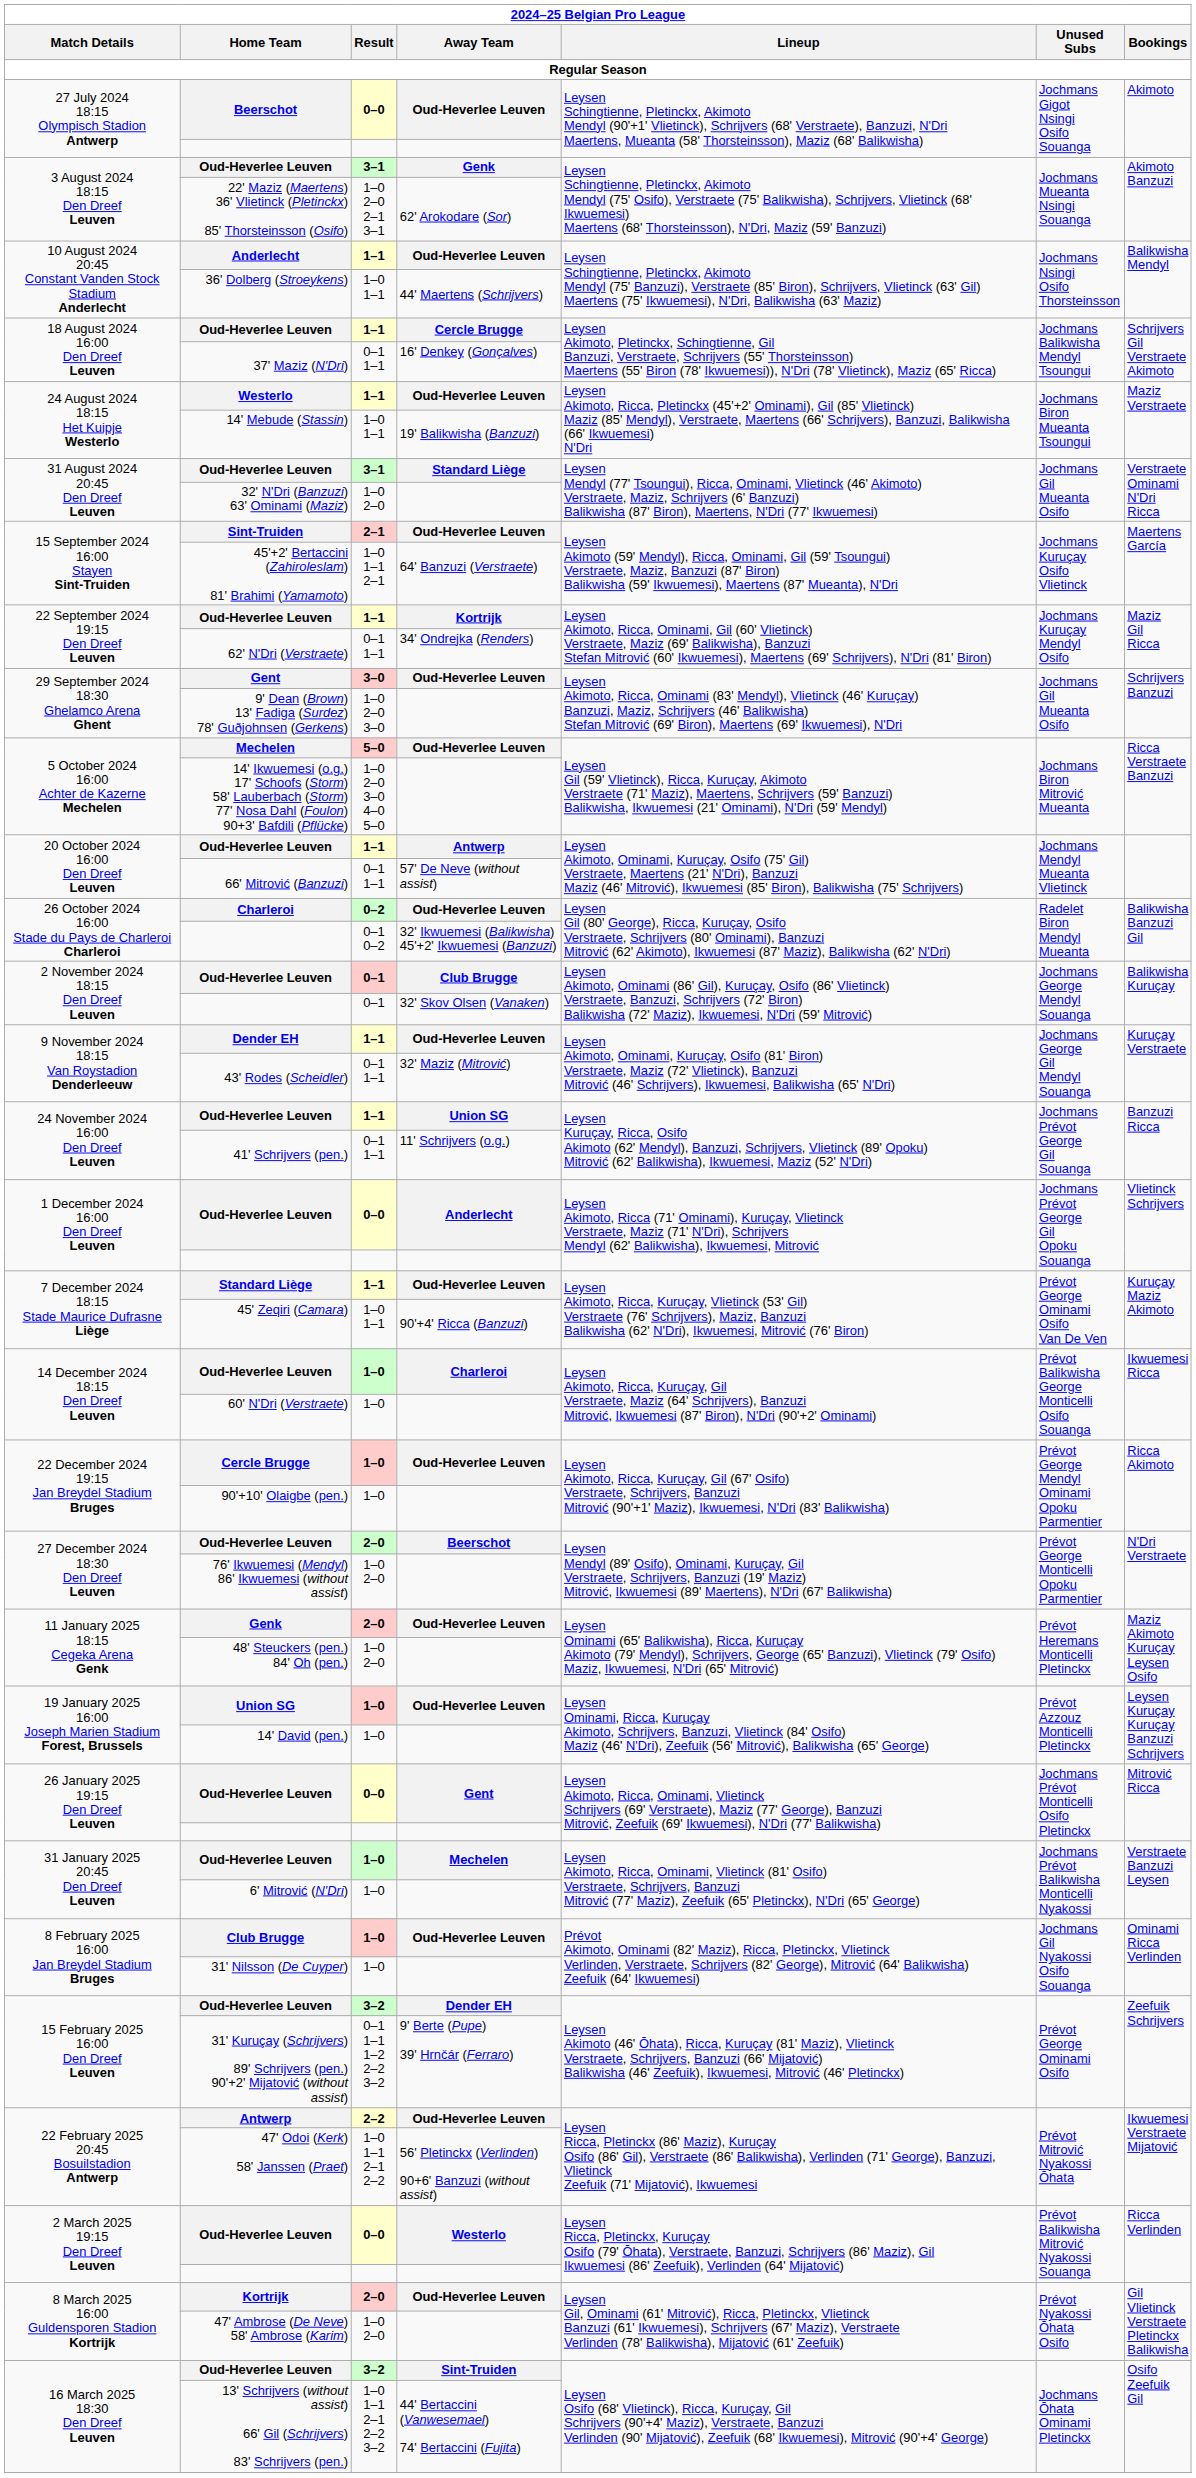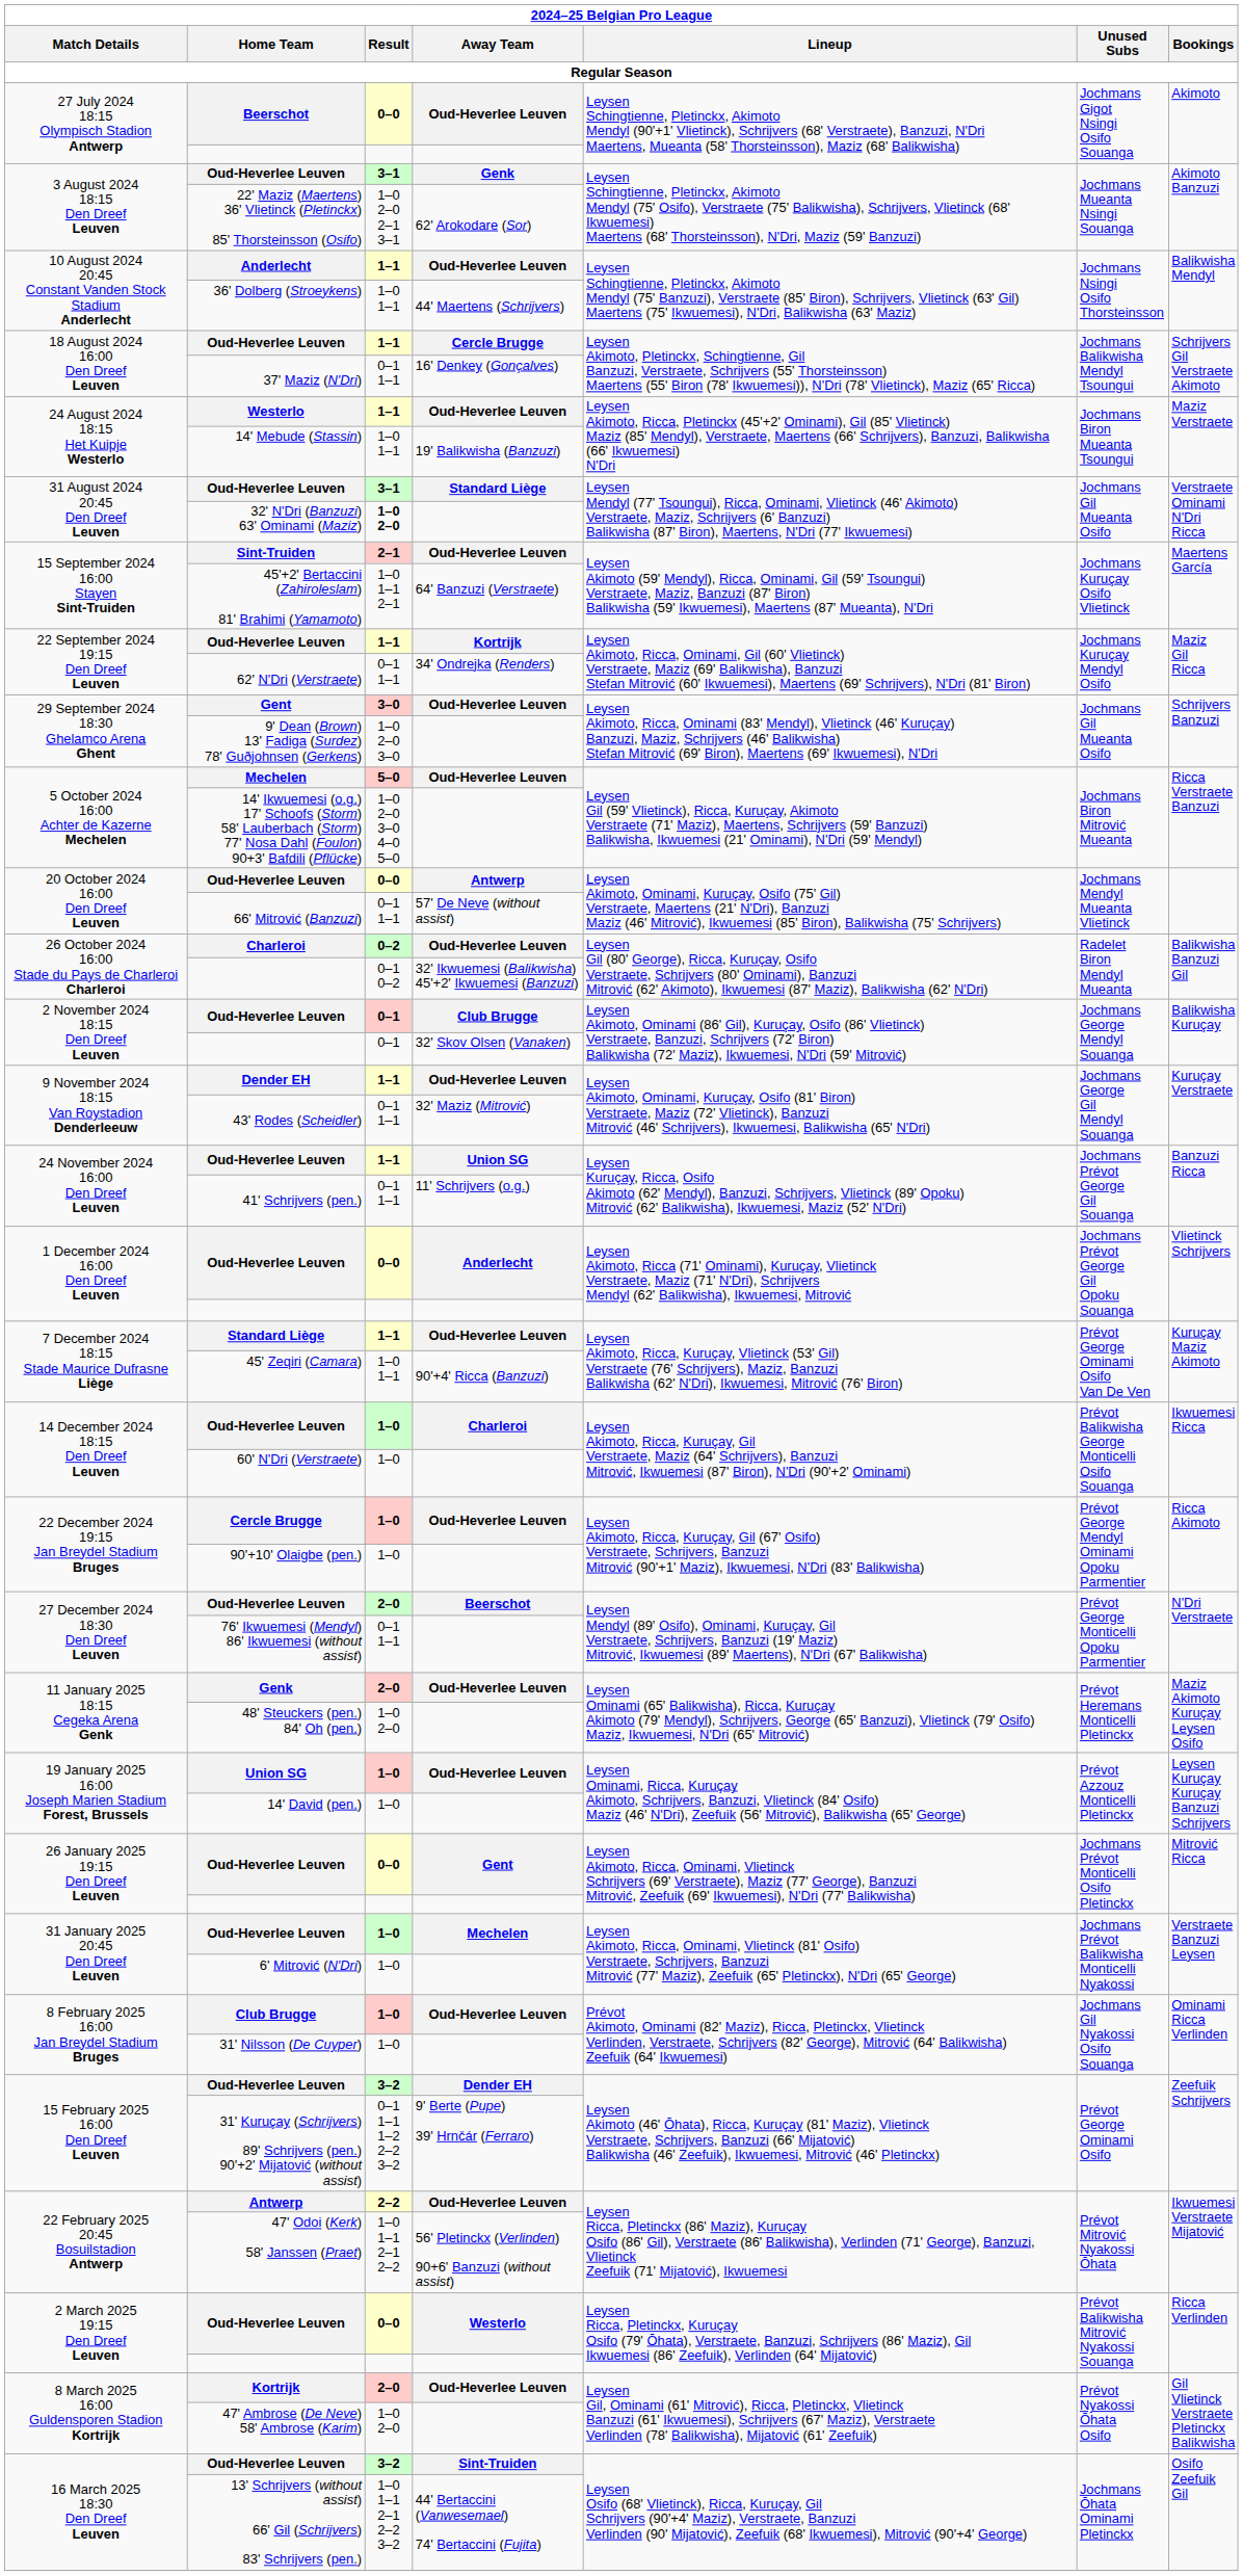32' N'Dri (Banzuzi) 63' Ominami (Maziz) | Result: normal -> bold
20 October 2024 16:00 Den Dreef Leuven / Oud-Heverlee Leuven | Result: 1–1 -> 0–0
76' Ikwuemesi (Mendyl) 86' Ikwuemesi (without assist) | Result: 1–0 2–0 -> 0–1 1–1
